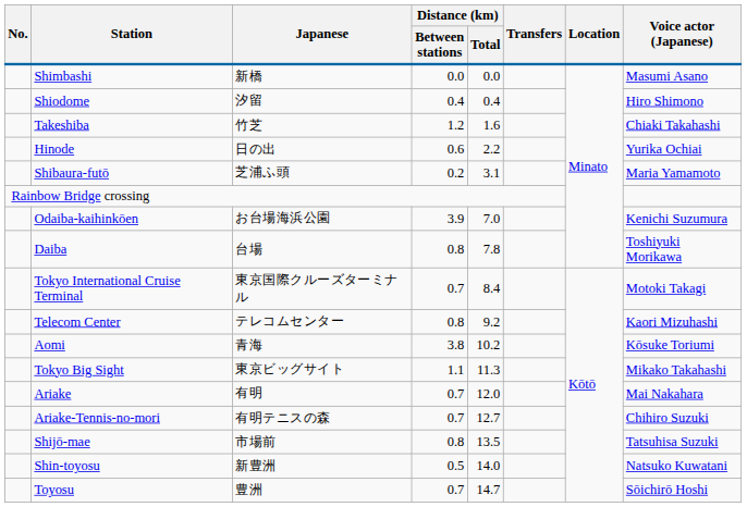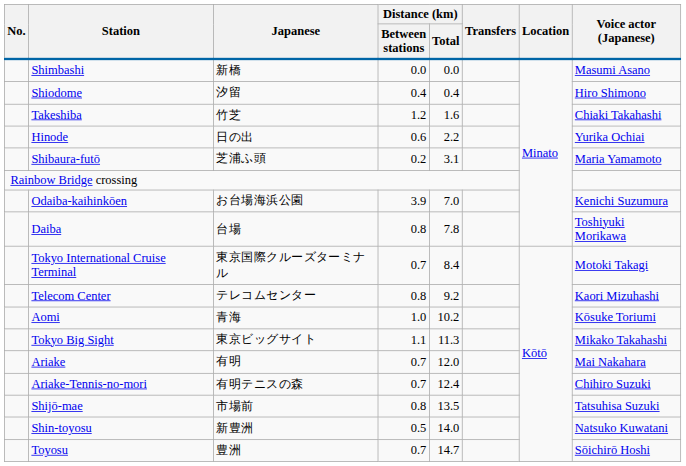Aomi | Distance (km) / Between stations: 3.8 -> 1.0
Ariake-Tennis-no-mori | Distance (km) / Total: 12.7 -> 12.4
